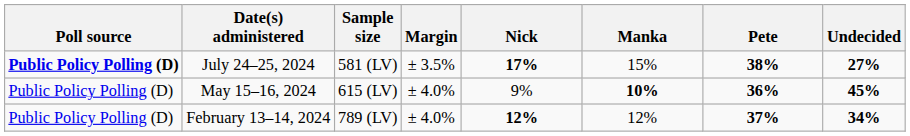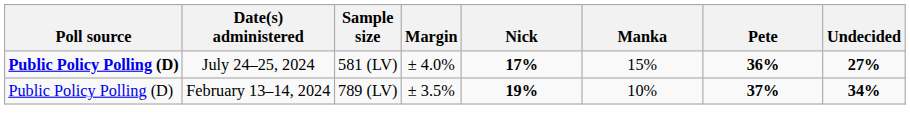July 24–25, 2024 | Margin: ± 3.5% -> ± 4.0%
July 24–25, 2024 | Pete: 38% -> 36%
- row: Public Policy Polling (D) | May 15–16, 2024 | 615 (LV) | ± 4.0% | 9% | 10% | 36% | 45%
February 13–14, 2024 | Margin: ± 4.0% -> ± 3.5%
February 13–14, 2024 | Nick: 12% -> 19%
February 13–14, 2024 | Manka: 12% -> 10%
